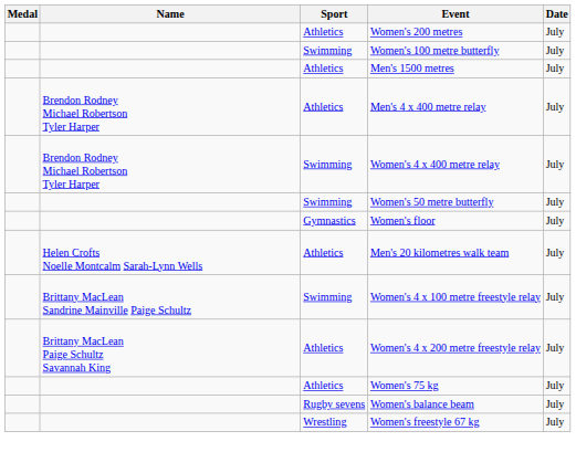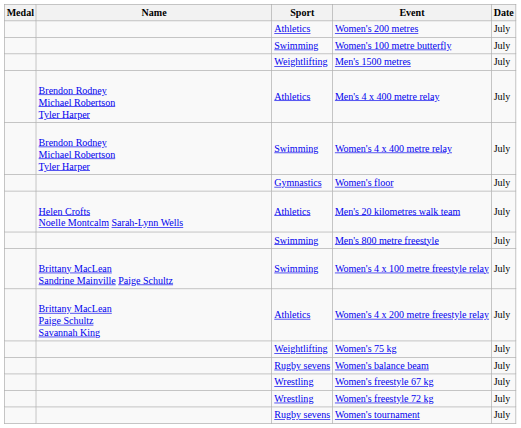Men's 1500 metres | Sport: Athletics -> Weightlifting
- row: Swimming | Women's 50 metre butterfly | July
+ row: Swimming | Men's 800 metre freestyle | July
Women's 75 kg | Sport: Athletics -> Weightlifting
+ row: Wrestling | Women's freestyle 72 kg | July
+ row: Rugby sevens | Women's tournament | July
